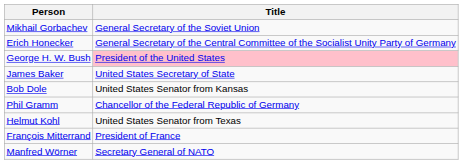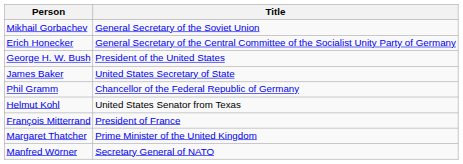George H. W. Bush | Title: pink background -> no background
- row: Bob Dole | United States Senator from Kansas
+ row: Margaret Thatcher | Prime Minister of the United Kingdom
